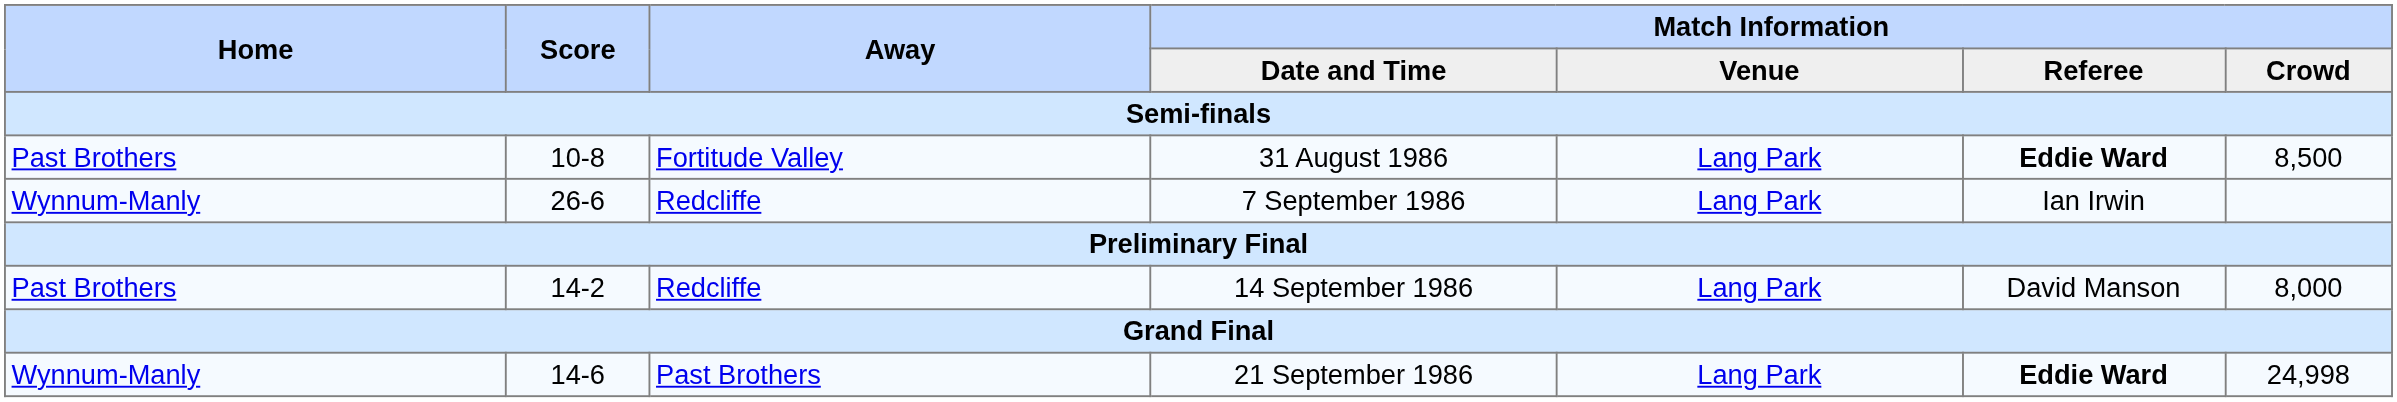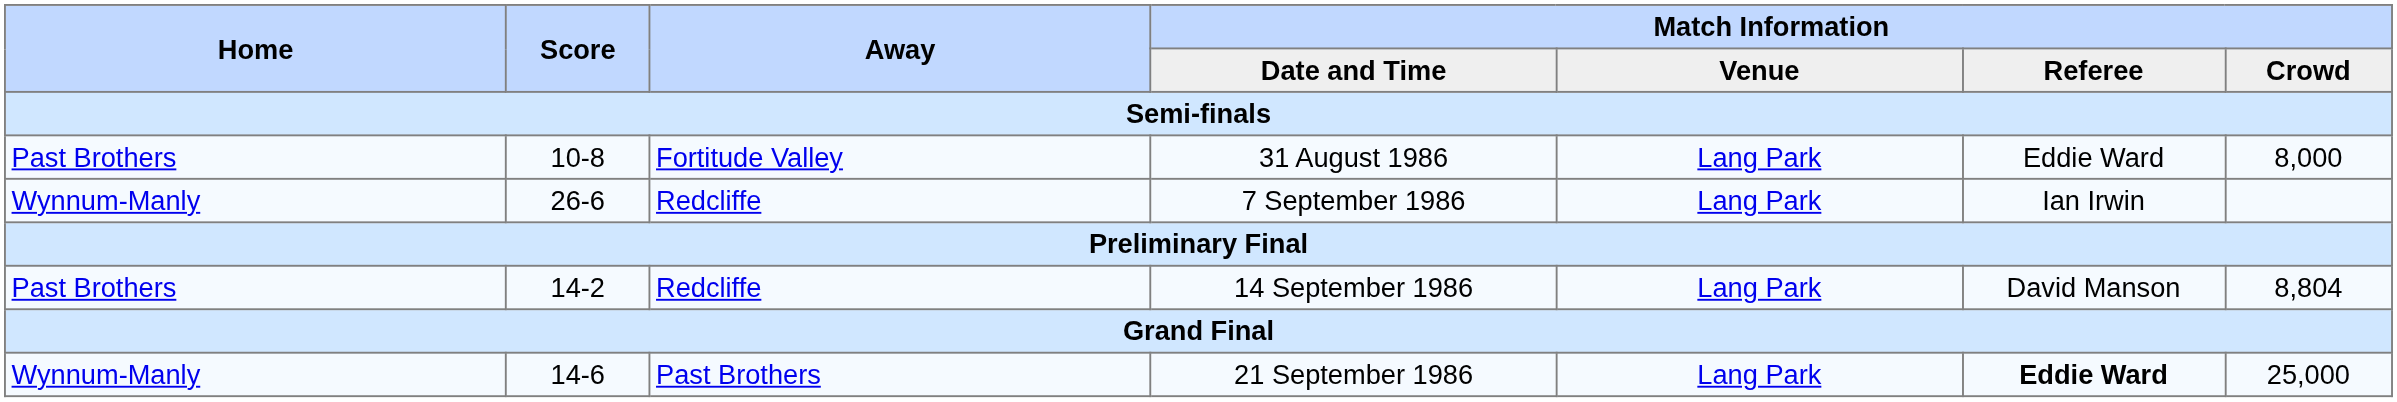31 August 1986 | Match Information / Referee: bold -> normal
31 August 1986 | Match Information / Crowd: 8,500 -> 8,000
14 September 1986 | Match Information / Crowd: 8,000 -> 8,804
21 September 1986 | Match Information / Crowd: 24,998 -> 25,000
